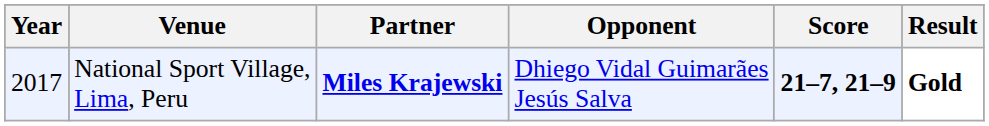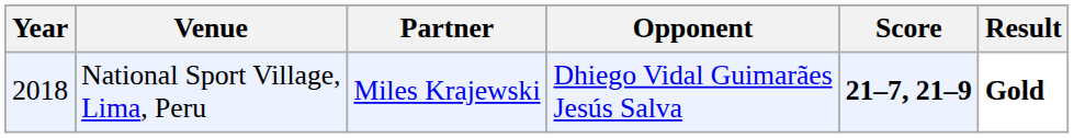National Sport Village, Lima, Peru | Year: 2017 -> 2018
National Sport Village, Lima, Peru | Partner: bold -> normal
